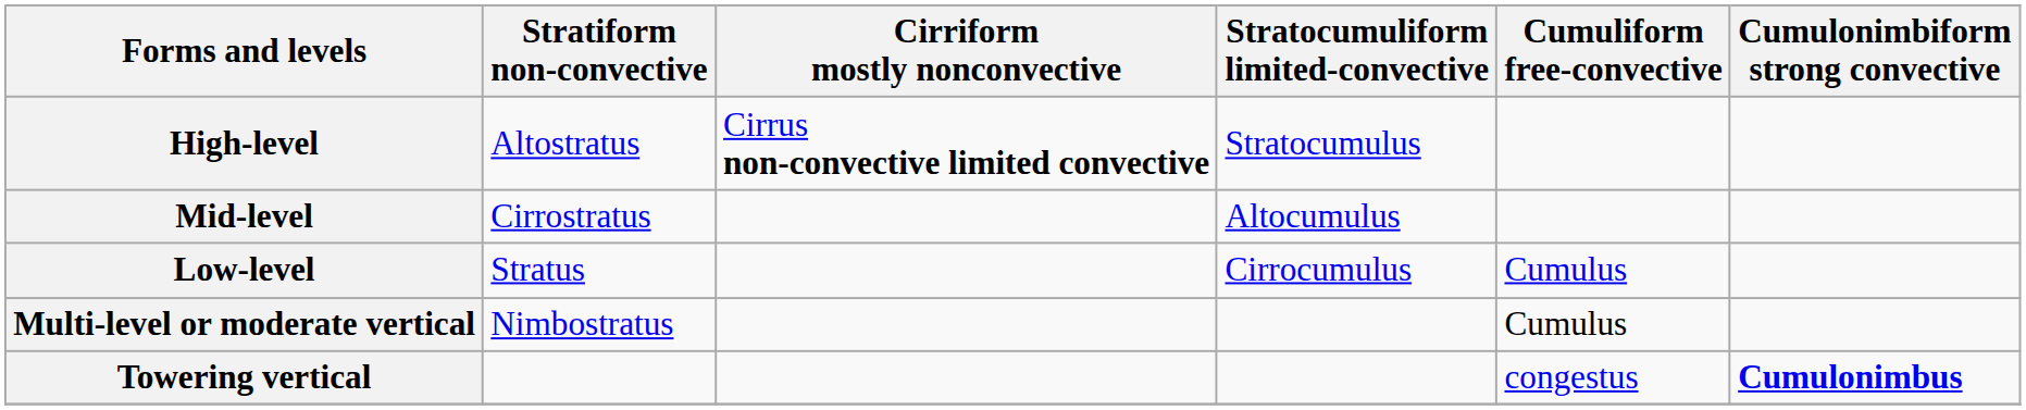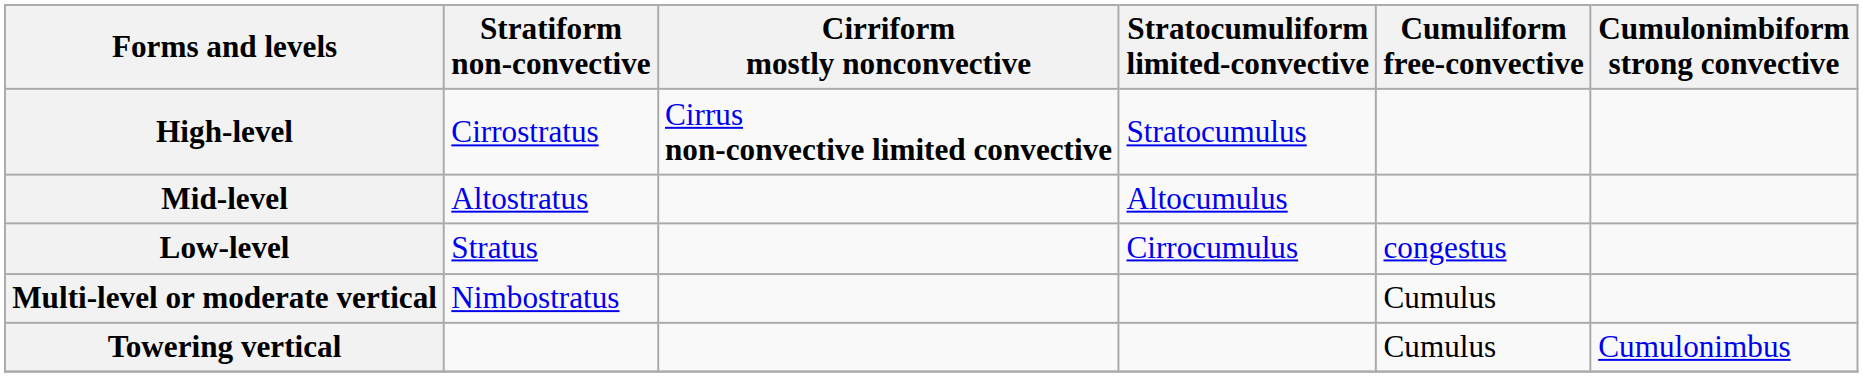High-level | Stratiform non-convective: Altostratus -> Cirrostratus
Mid-level | Stratiform non-convective: Cirrostratus -> Altostratus
Low-level | Cumuliform free-convective: Cumulus -> congestus
Towering vertical | Cumuliform free-convective: congestus -> Cumulus
Towering vertical | Cumulonimbiform strong convective: bold -> normal
